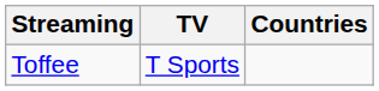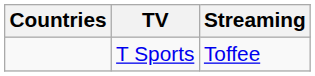columns swapped: Countries <-> Streaming
